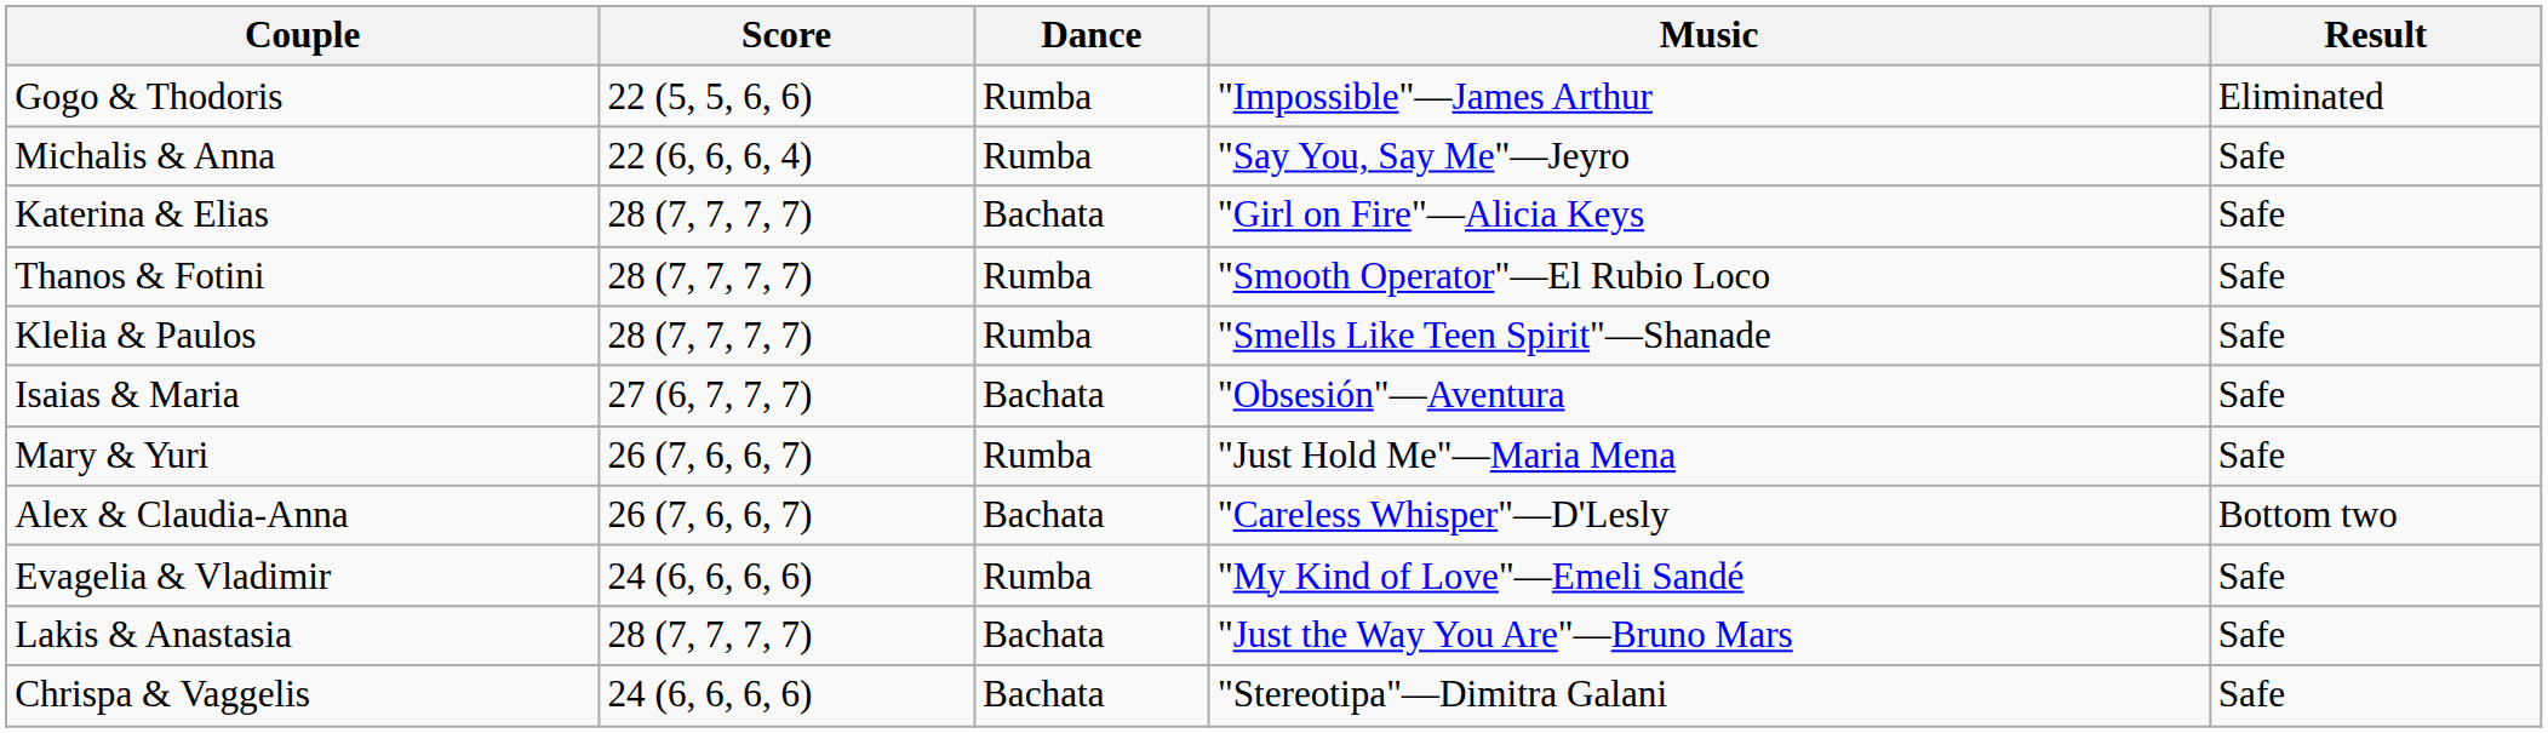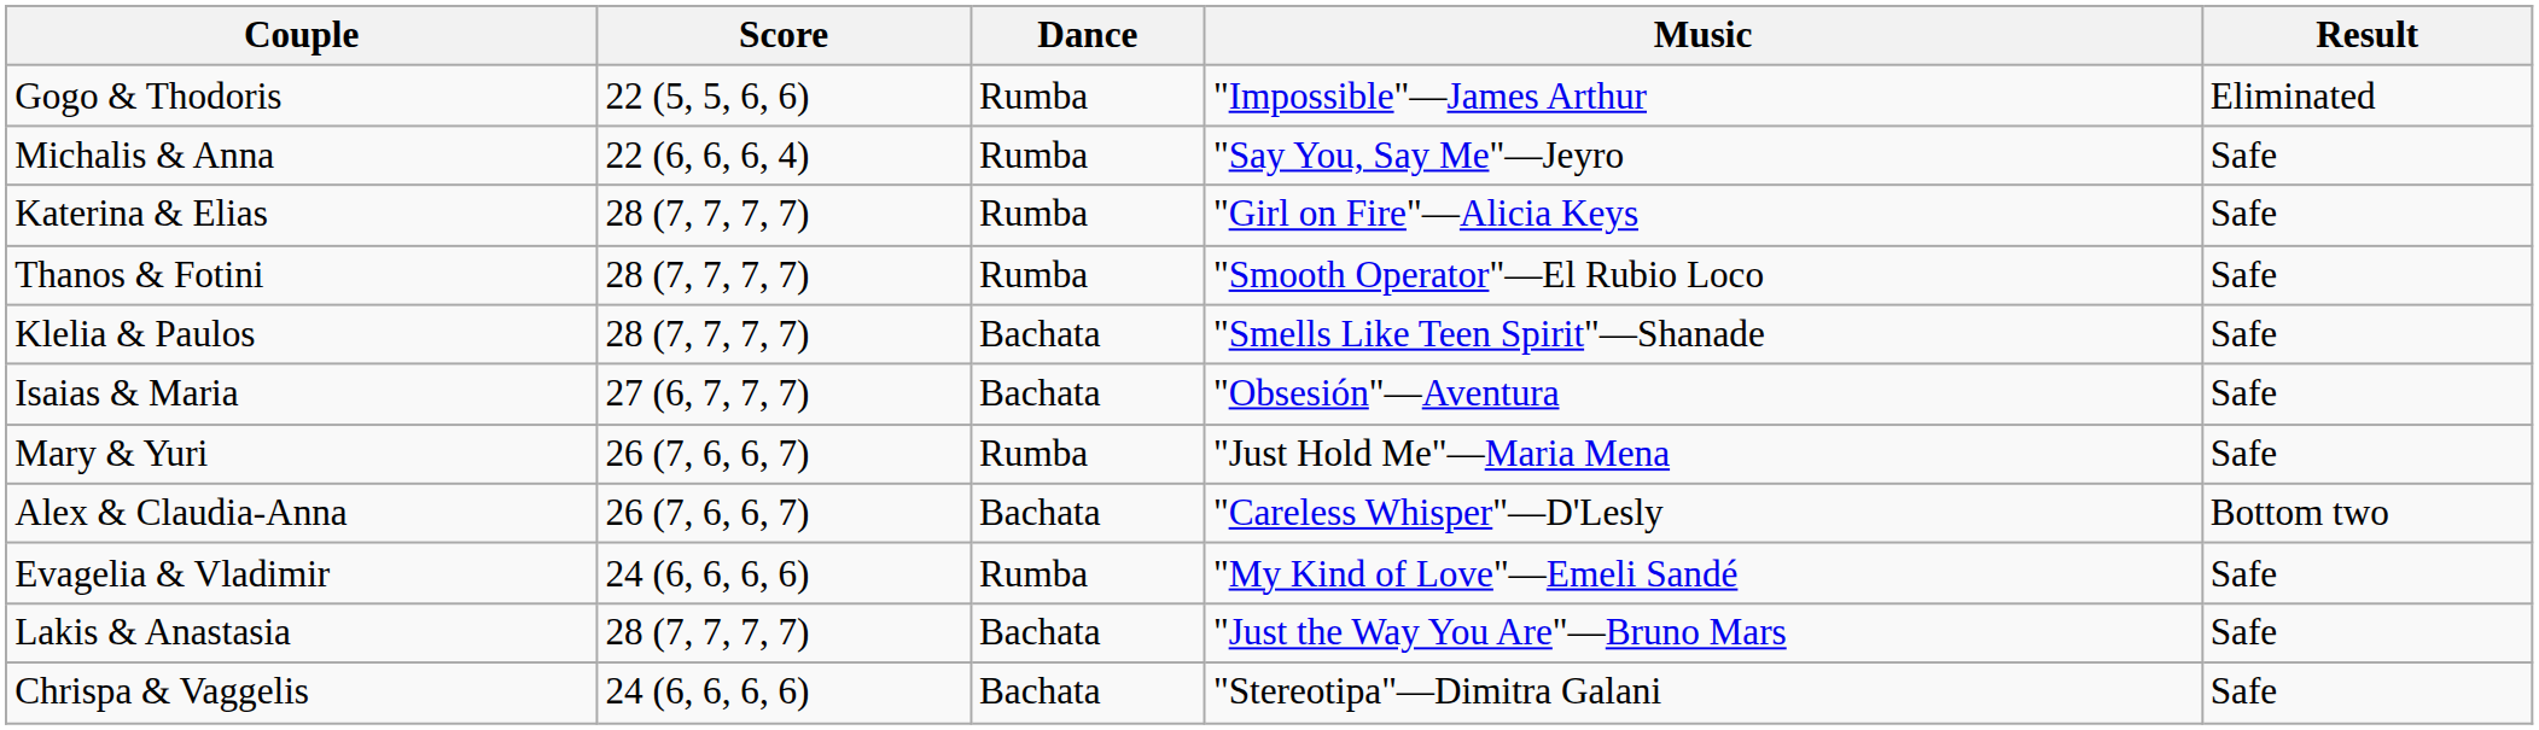Katerina & Elias | Dance: Bachata -> Rumba
Klelia & Paulos | Dance: Rumba -> Bachata
